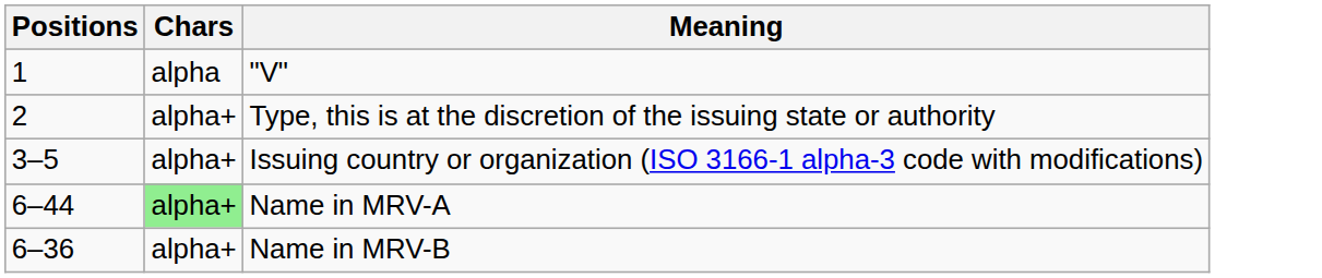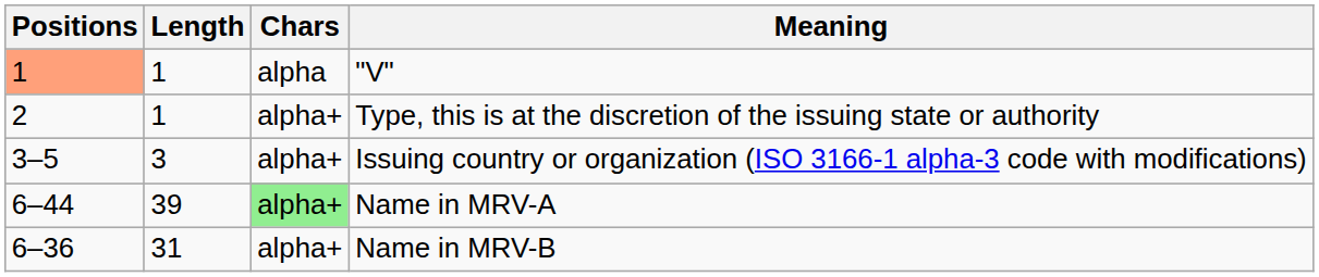+ column: Length | 1 | 1 | 3 | 39 | 31
"V" | Positions: no background -> lightsalmon background
